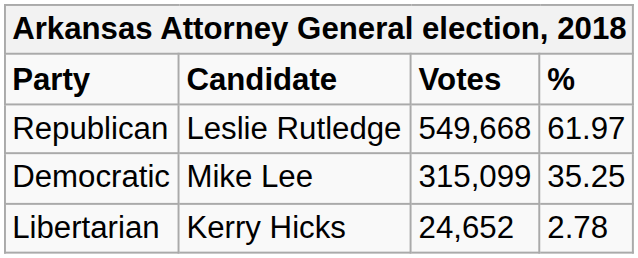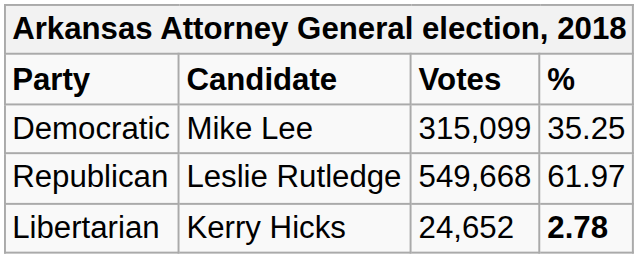rows swapped: Republican <-> Democratic
Libertarian | %: normal -> bold
